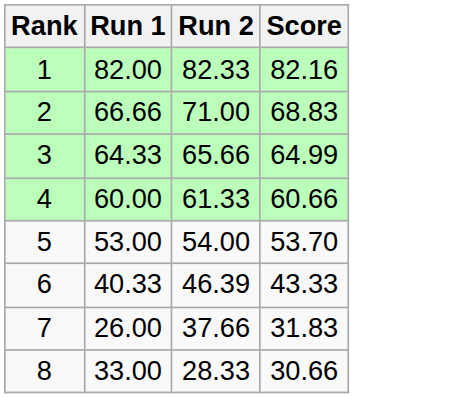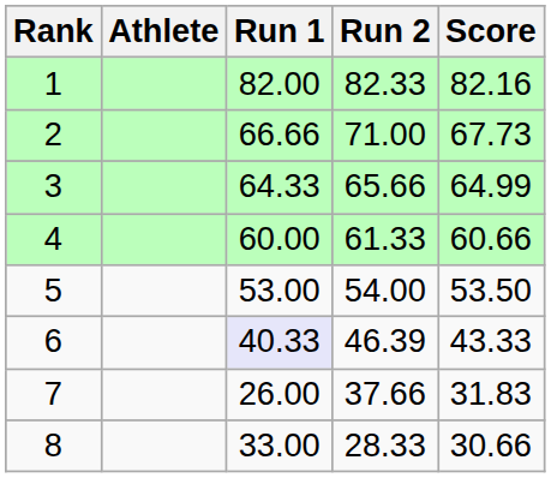+ column: Athlete
2 | Score: 68.83 -> 67.73
5 | Score: 53.70 -> 53.50
6 | Run 1: no background -> lavender background
